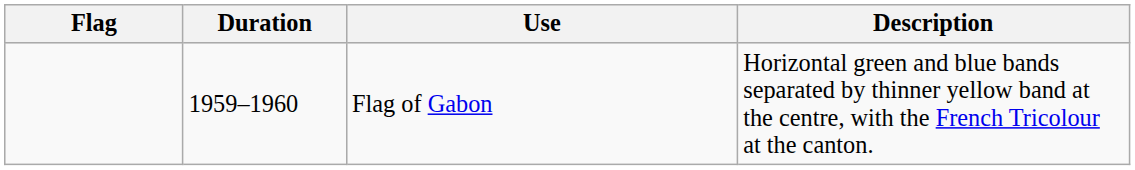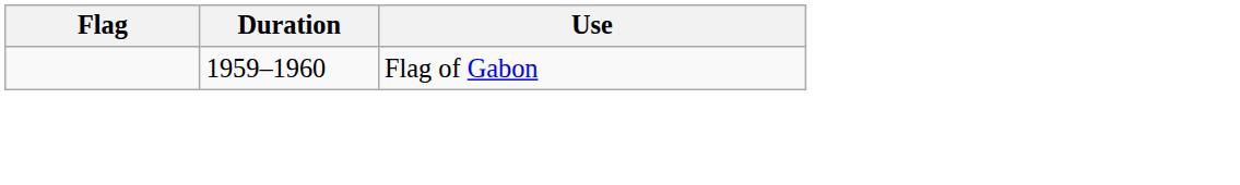- column: Description | Horizontal green and blue bands separated by thinner yellow band at the centre, with the French Tricolour at the canton.
